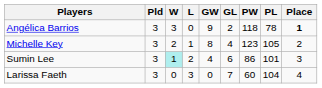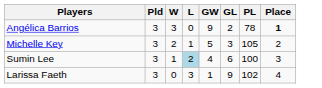- column: PW | 118 | 123 | 86 | 60
Michelle Key | GW: 8 -> 5
Michelle Key | GL: 4 -> 3
Sumin Lee | W: paleturquoise background -> no background
Sumin Lee | L: no background -> lightblue background
Sumin Lee | PL: 101 -> 100
Larissa Faeth | GW: 0 -> 1
Larissa Faeth | GL: 7 -> 9
Larissa Faeth | PL: 104 -> 102
